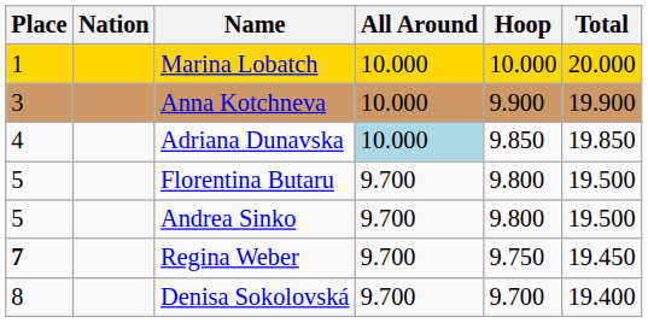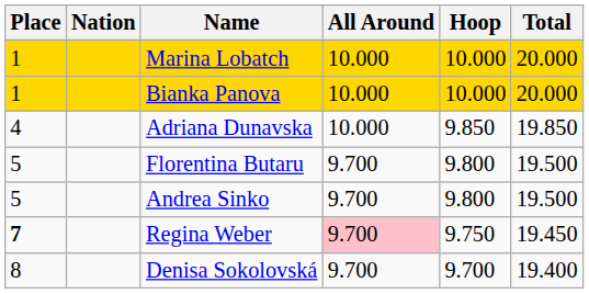+ row: 1 | Bianka Panova | 10.000 | 10.000 | 20.000
- row: 3 | Anna Kotchneva | 10.000 | 9.900 | 19.900
Adriana Dunavska | All Around: lightblue background -> no background
Regina Weber | All Around: no background -> pink background
